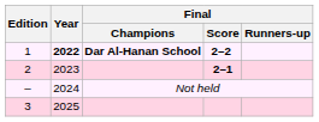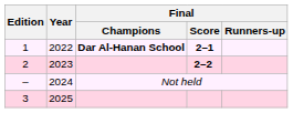1 | Year: bold -> normal
1 | Final / Score: 2–2 -> 2–1
2 | Final / Score: 2–1 -> 2–2
